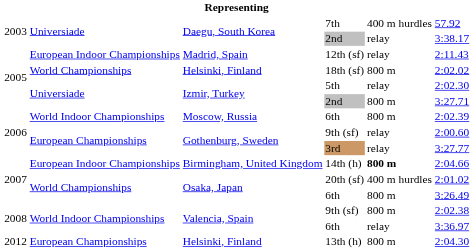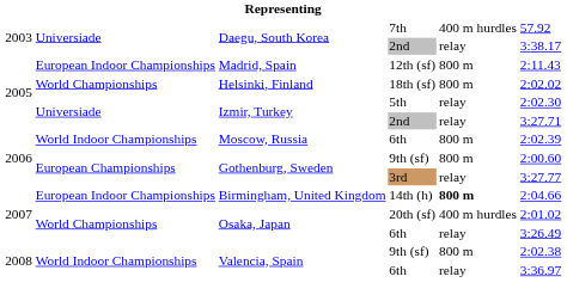12th (sf) | column 5: relay -> 800 m
Izmir, Turkey / 2nd | column 5: 800 m -> relay
Gothenburg, Sweden / 9th (sf) | column 5: relay -> 800 m
Osaka, Japan / 6th | column 5: 800 m -> relay
- row: 2012 | European Championships | Helsinki, Finland | 13th (h) | 800 m | 2:04.30
